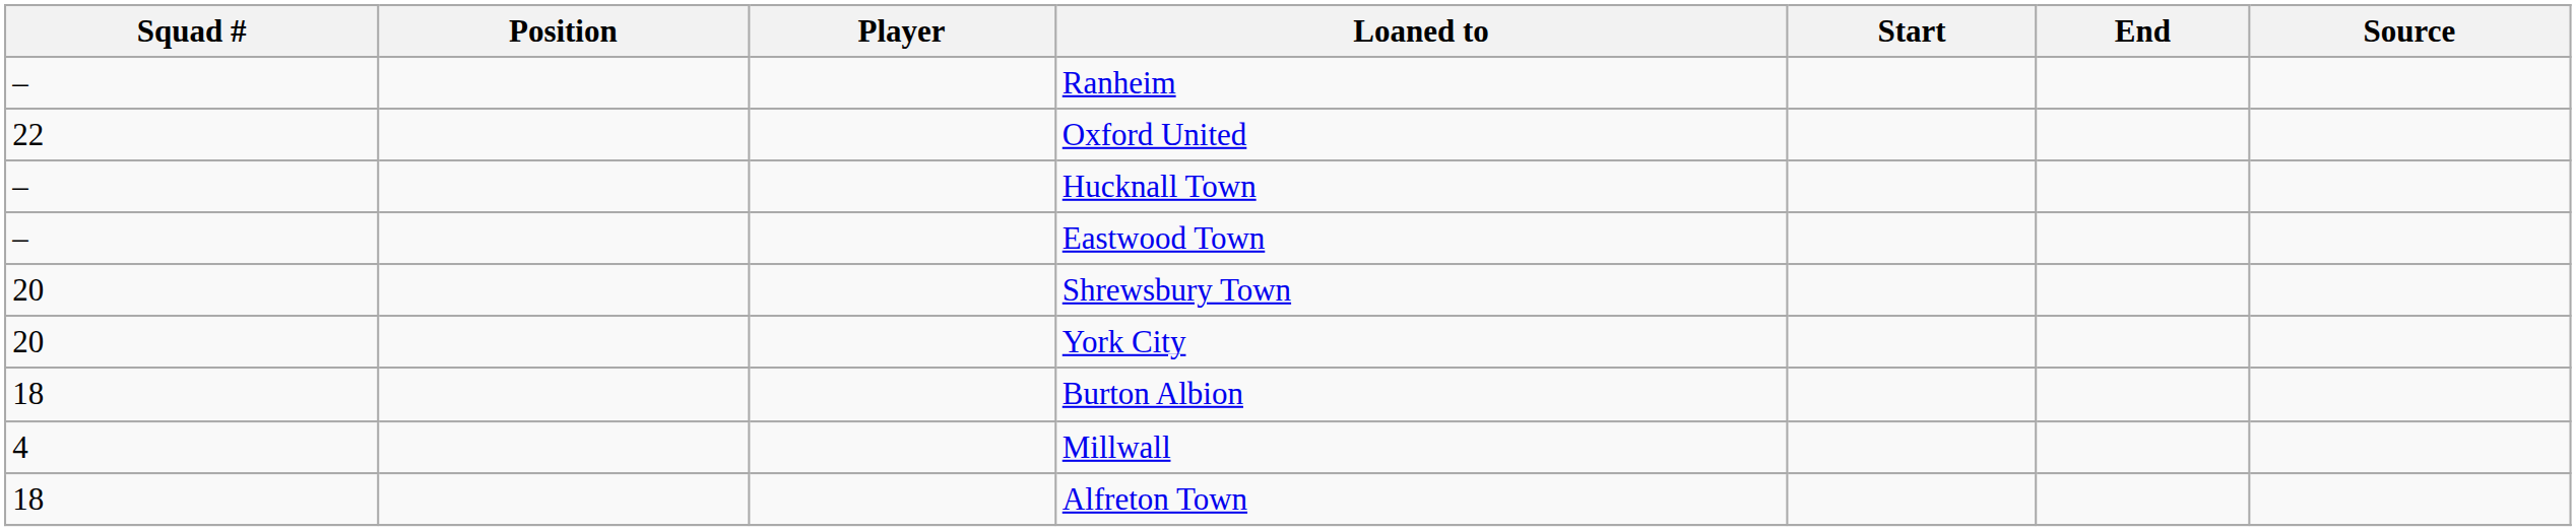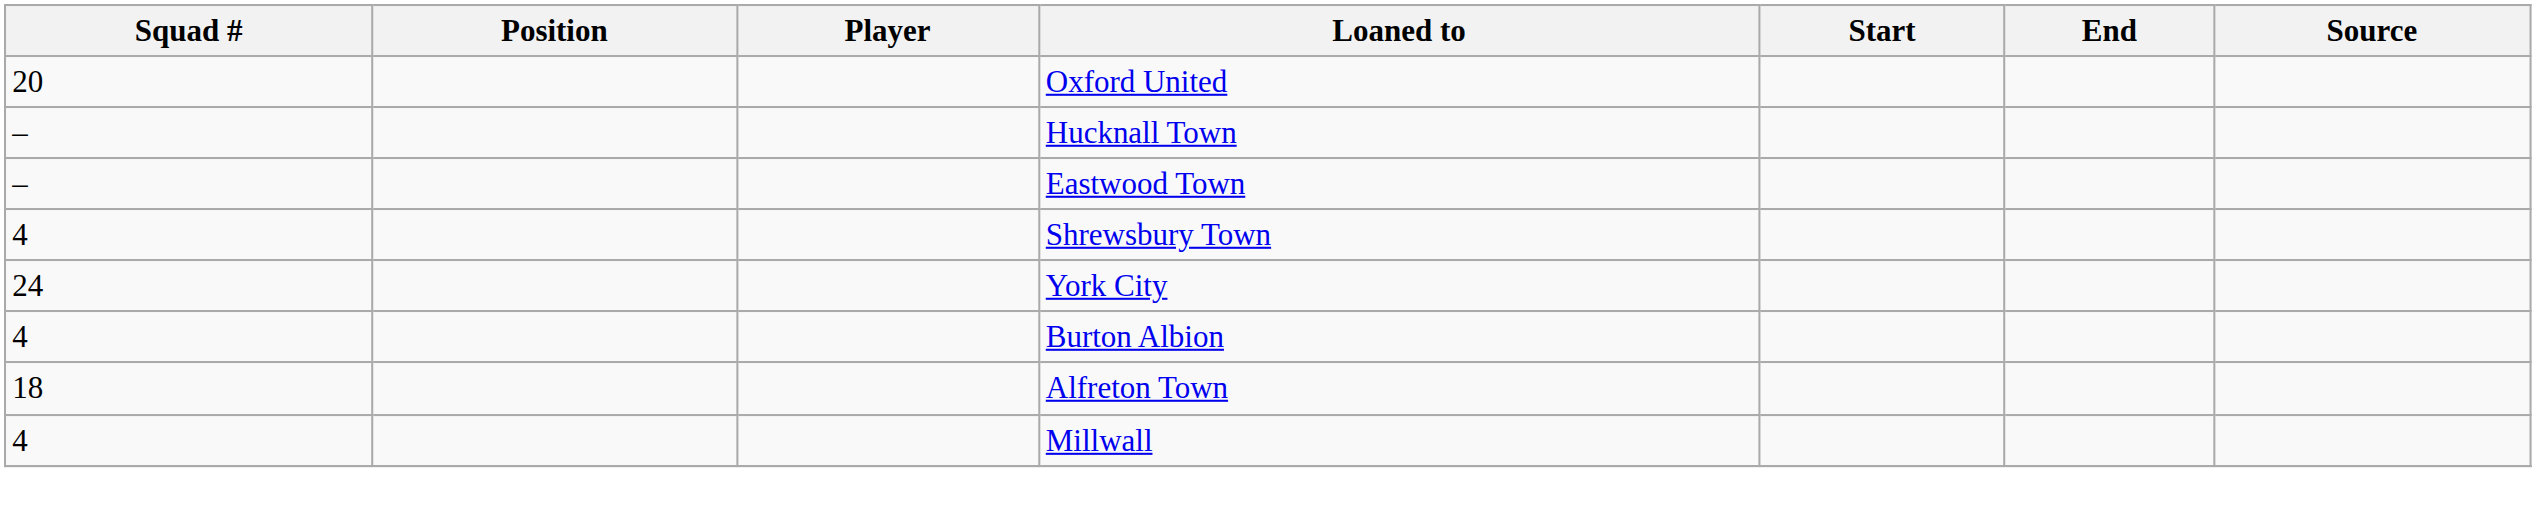- row: – | Ranheim
Oxford United | Squad #: 22 -> 20
Shrewsbury Town | Squad #: 20 -> 4
York City | Squad #: 20 -> 24
Burton Albion | Squad #: 18 -> 4
rows swapped: Alfreton Town <-> Millwall
